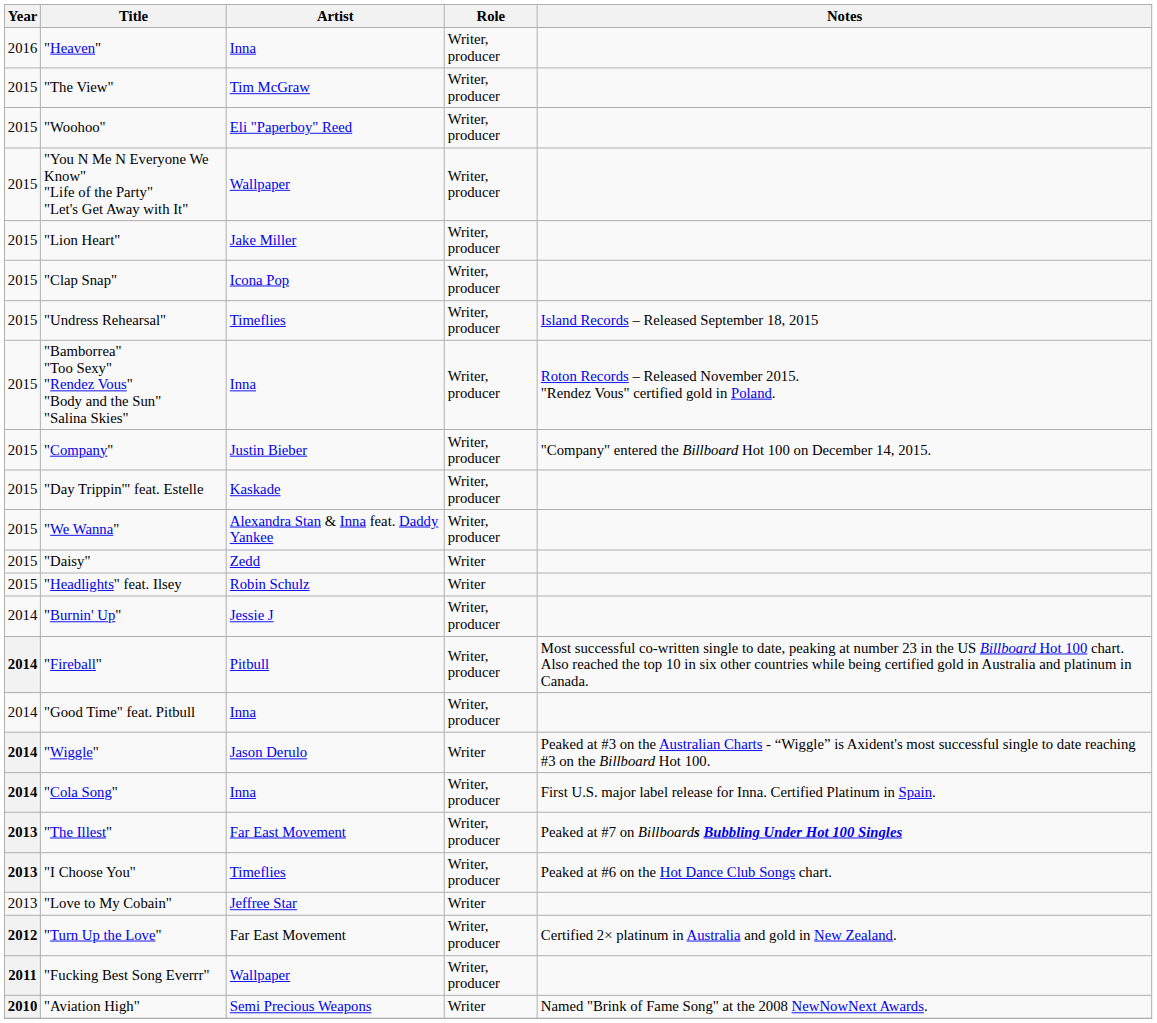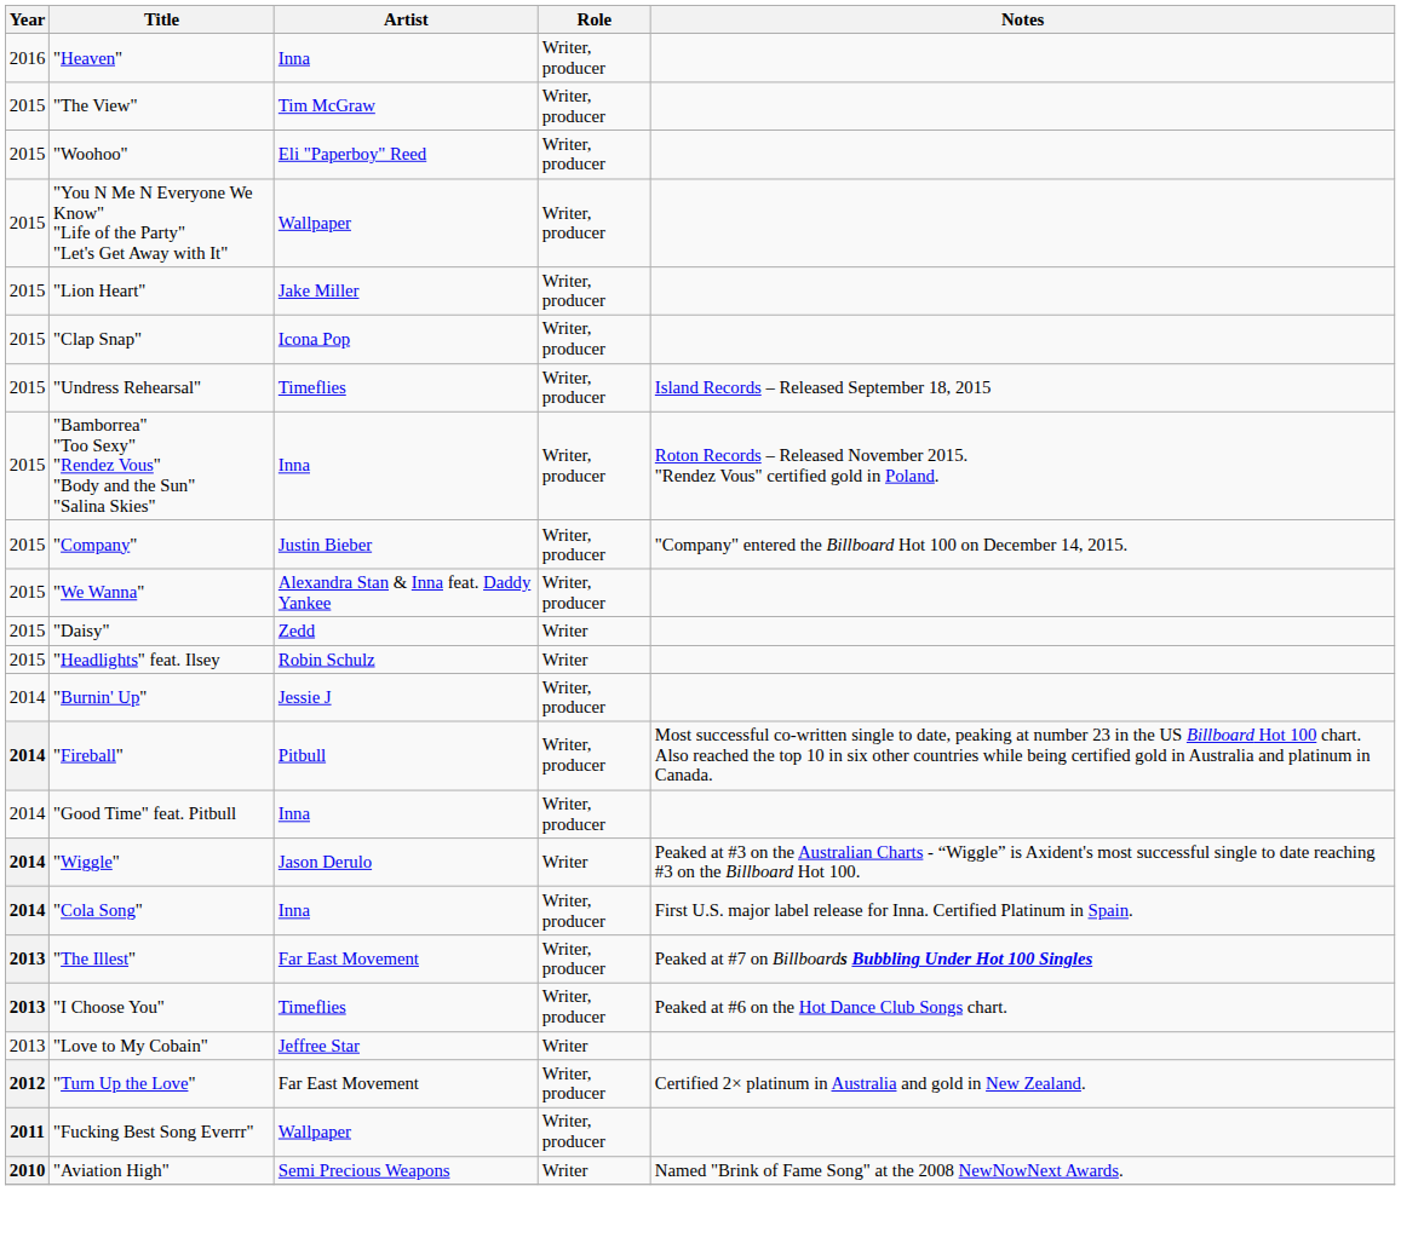- row: 2015 | "Day Trippin'" feat. Estelle | Kaskade | Writer, producer
